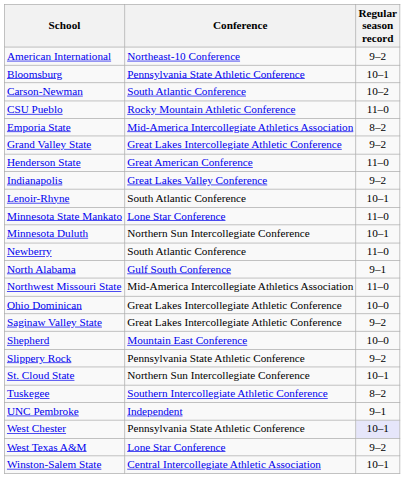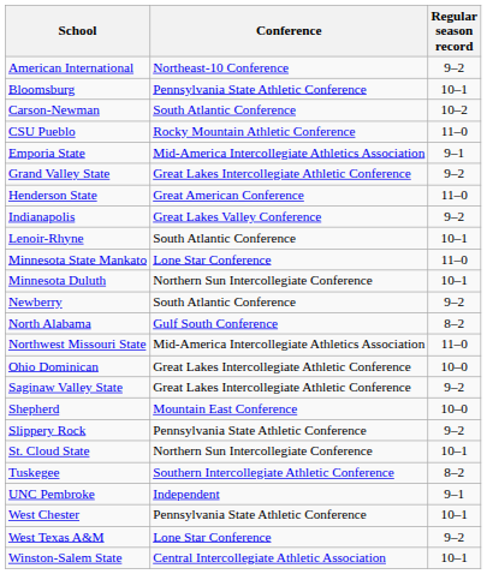Emporia State | Regular season record: 8–2 -> 9–1
Newberry | Regular season record: 11–0 -> 9–2
North Alabama | Regular season record: 9–1 -> 8–2
West Chester | Regular season record: lavender background -> no background
